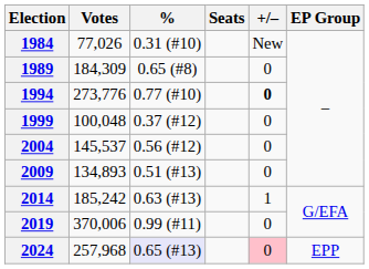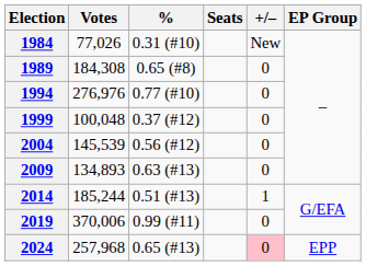1989 | Votes: 184,309 -> 184,308
1994 | Votes: 273,776 -> 276,976
1994 | +/–: bold -> normal
2004 | Votes: 145,537 -> 145,539
2009 | %: 0.51 (#13) -> 0.63 (#13)
2014 | Votes: 185,242 -> 185,244
2014 | %: 0.63 (#13) -> 0.51 (#13)
2024 | %: lavender background -> no background
